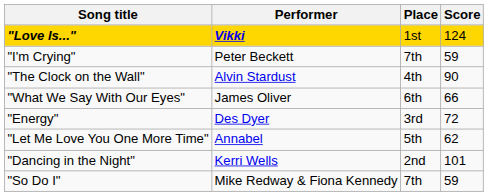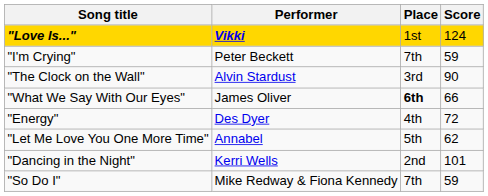"The Clock on the Wall" | Place: 4th -> 3rd
"What We Say With Our Eyes" | Place: normal -> bold
"Energy" | Place: 3rd -> 4th
